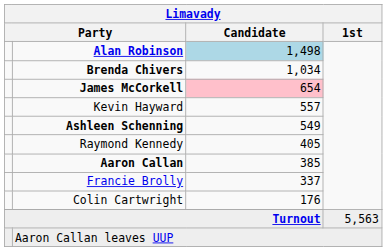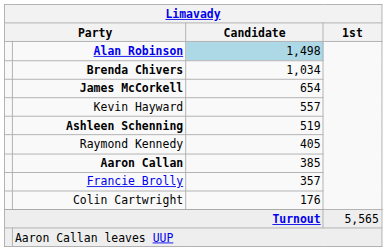James McCorkell | Limavady / Candidate: pink background -> no background
Ashleen Schenning | Limavady / Candidate: 549 -> 519
Francie Brolly | Limavady / Candidate: 337 -> 357
Turnout | Limavady / 1st: 5,563 -> 5,565
